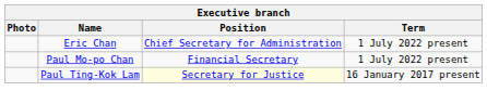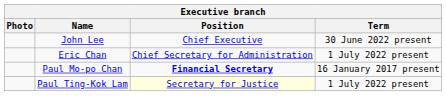+ row: John Lee | Chief Executive | 30 June 2022 present
Paul Mo-po Chan | Position: normal -> bold
Paul Mo-po Chan | Term: 1 July 2022 present -> 16 January 2017 present
Paul Ting-Kok Lam | Term: 16 January 2017 present -> 1 July 2022 present
